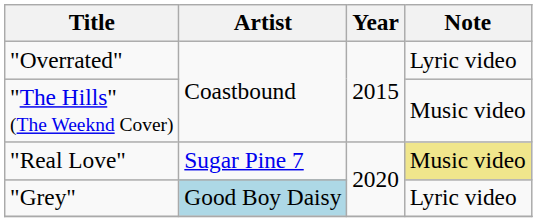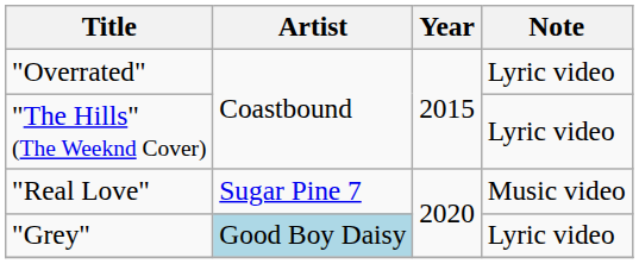"The Hills" (The Weeknd Cover) | Note: Music video -> Lyric video
"Real Love" | Note: khaki background -> no background
